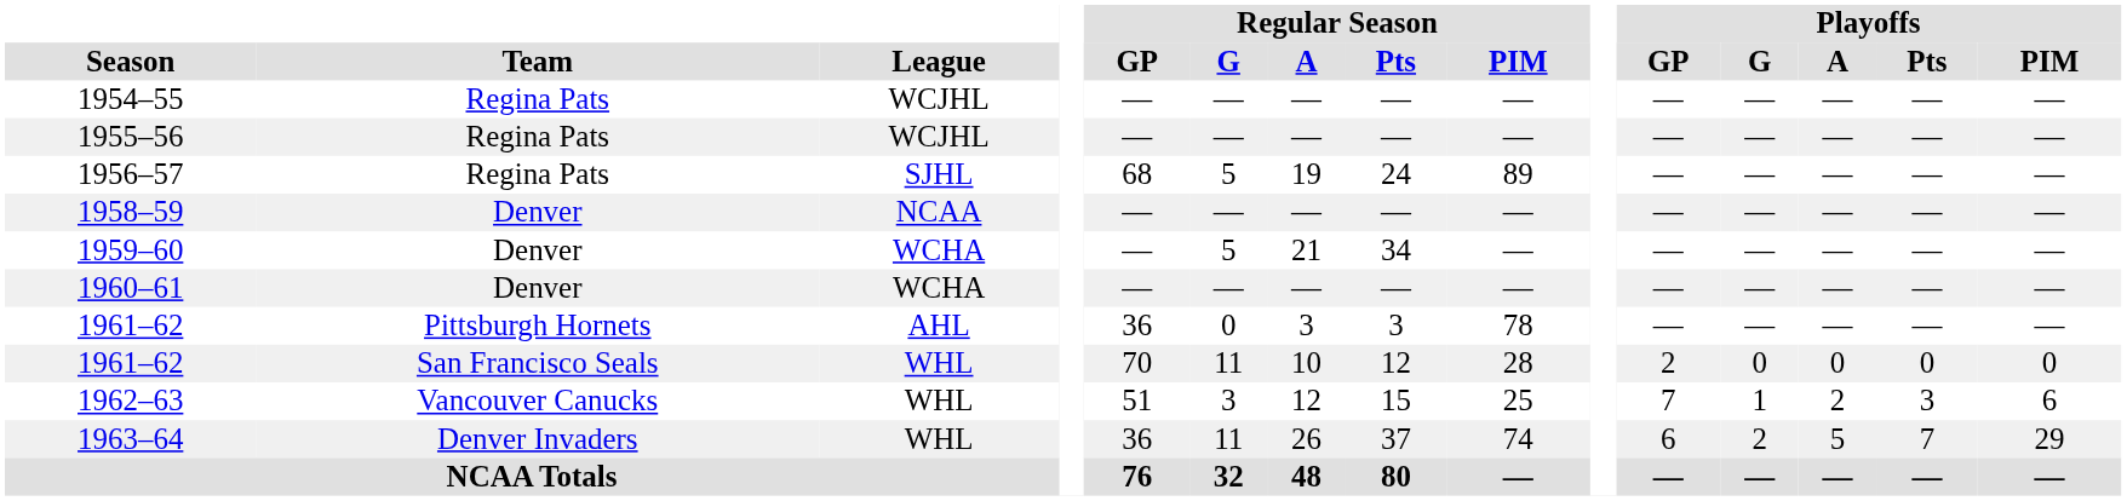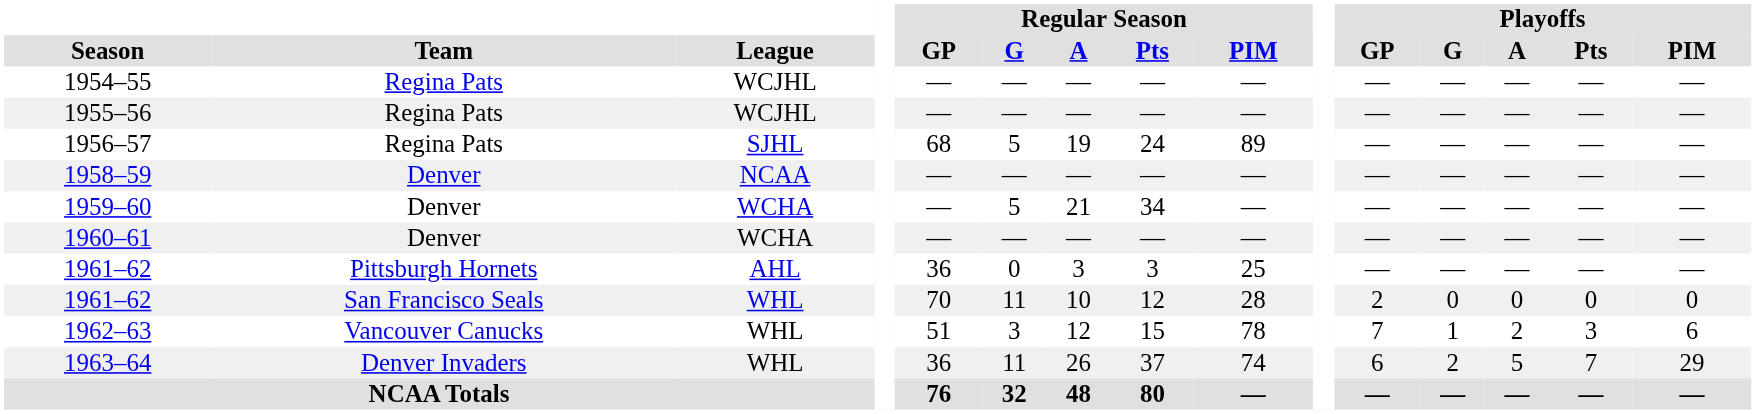1961–62 / Pittsburgh Hornets | Regular Season / PIM: 78 -> 25
1962–63 | Regular Season / PIM: 25 -> 78
